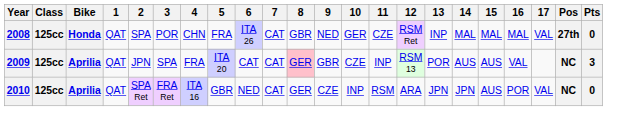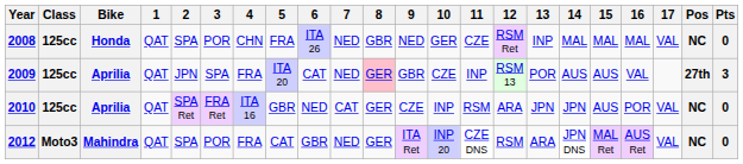2008 | 7: CAT -> NED
2008 | Pos: 27th -> NC
2009 | 7: CAT -> NED
2009 | Pos: NC -> 27th
+ row: 2012 | Moto3 | Mahindra | QAT | SPA | POR | FRA | CAT | GBR | NED | GER | ITA Ret | INP 20 | CZE DNS | RSM | ARA | JPN DNS | MAL Ret | AUS Ret | VAL | NC | 0
